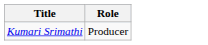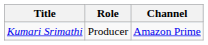+ column: Channel | Amazon Prime
